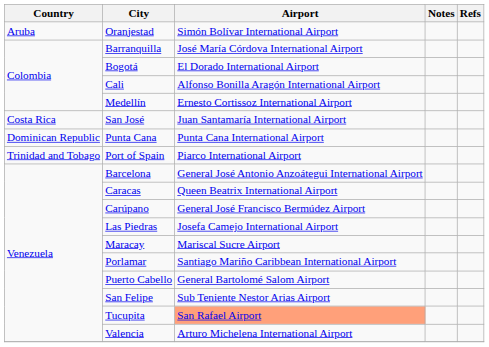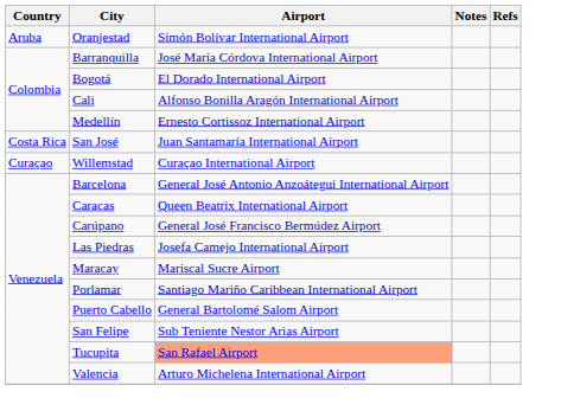+ row: Curaçao | Willemstad | Curaçao International Airport
- row: Dominican Republic | Punta Cana | Punta Cana International Airport
- row: Trinidad and Tobago | Port of Spain | Piarco International Airport
